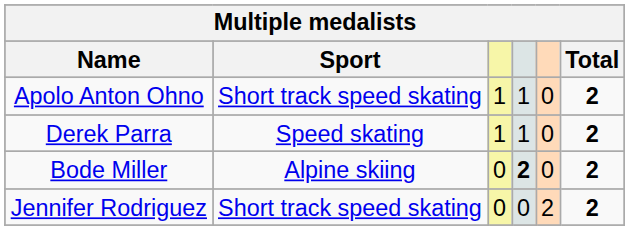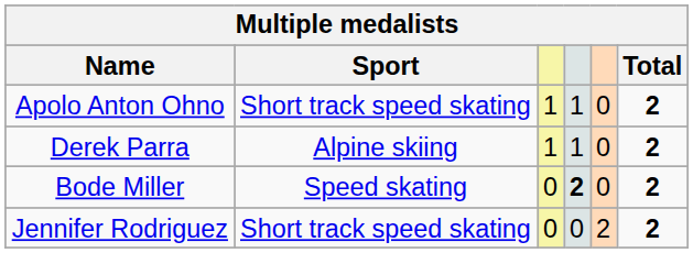Derek Parra | Sport: Speed skating -> Alpine skiing
Bode Miller | Sport: Alpine skiing -> Speed skating
